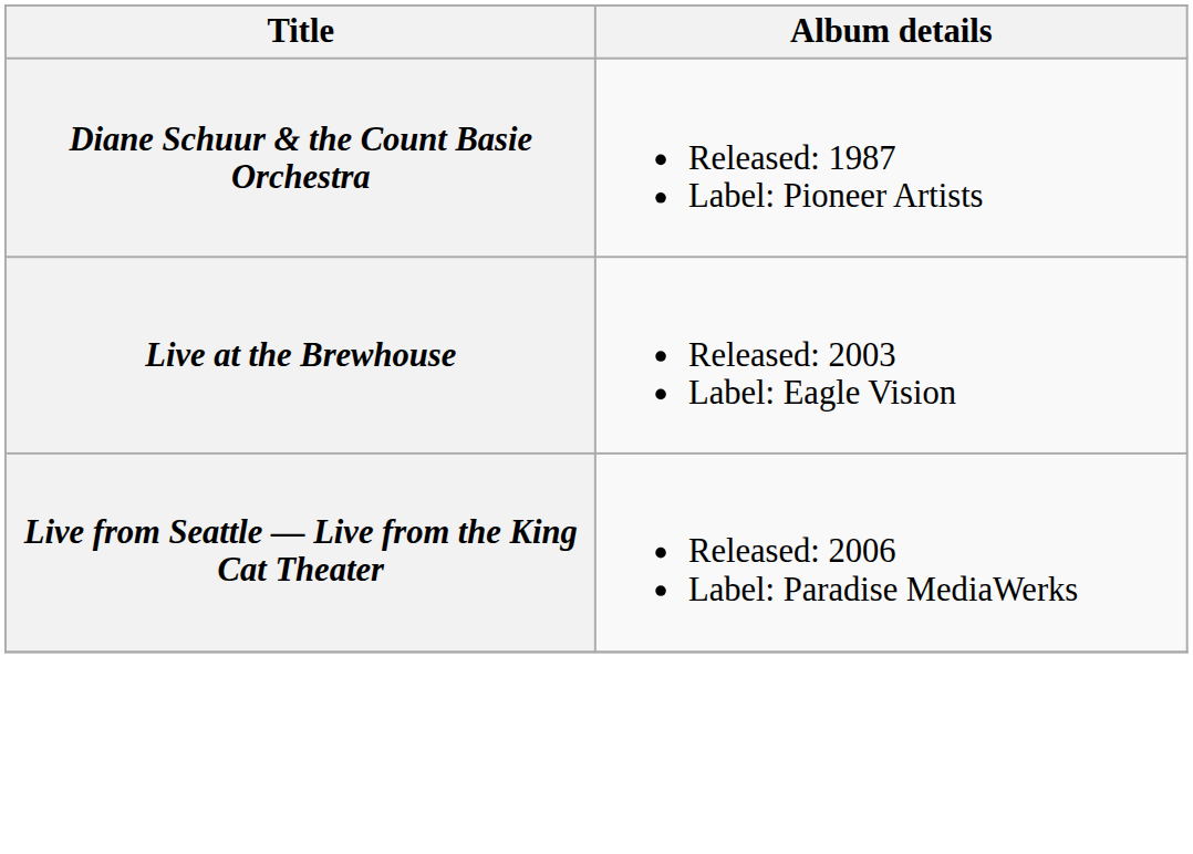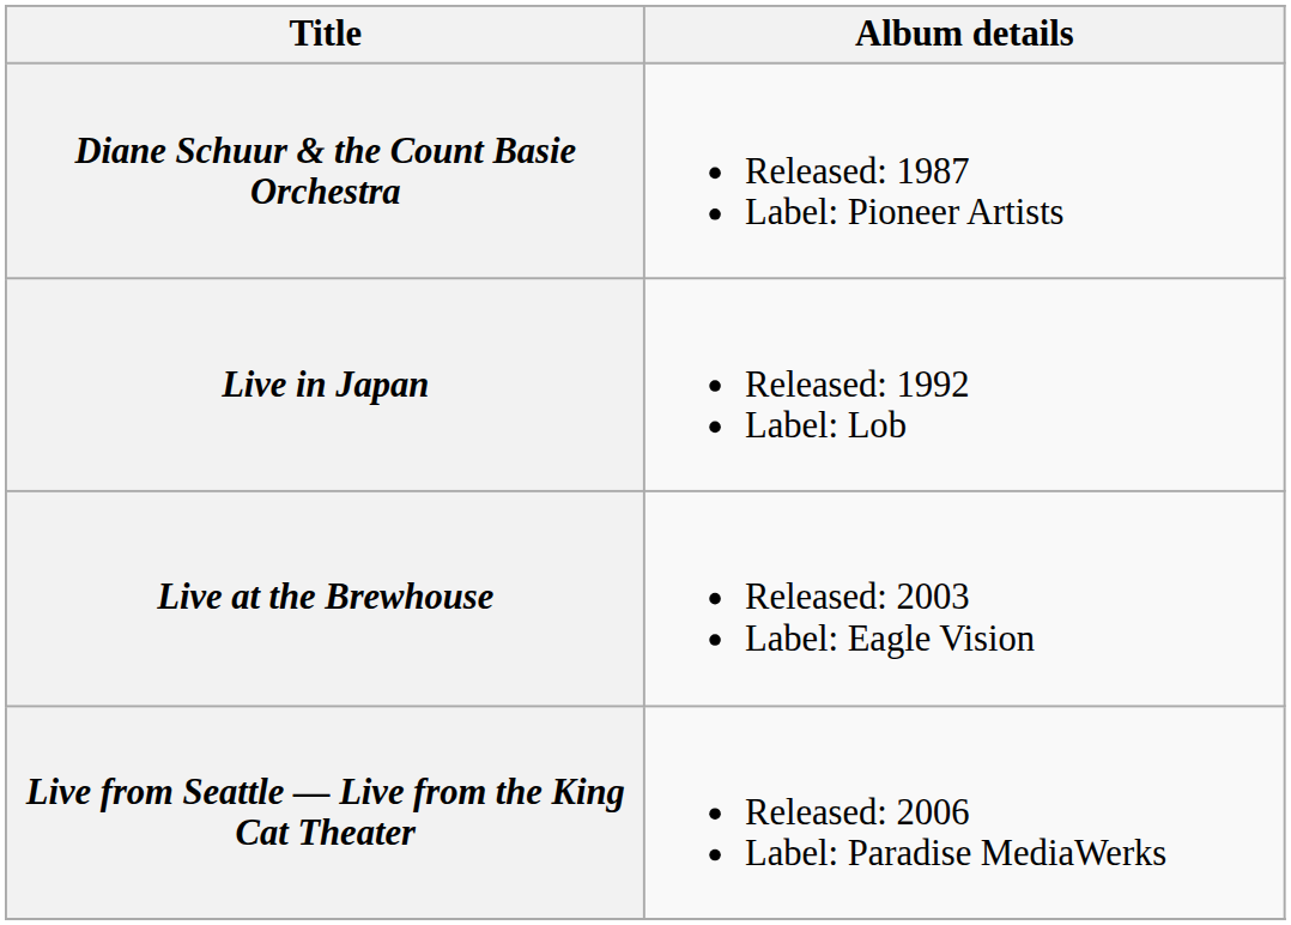+ row: Live in Japan | Released: 1992 Label: Lob
